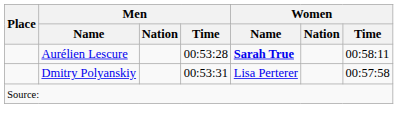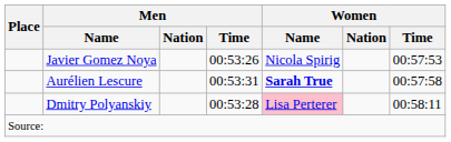+ row: Javier Gomez Noya | 00:53:26 | Nicola Spirig | 00:57:53
Aurélien Lescure | Men / Time: 00:53:28 -> 00:53:31
Aurélien Lescure | Women / Time: 00:58:11 -> 00:57:58
Dmitry Polyanskiy | Men / Time: 00:53:31 -> 00:53:28
Dmitry Polyanskiy | Women / Name: no background -> pink background
Dmitry Polyanskiy | Women / Time: 00:57:58 -> 00:58:11
